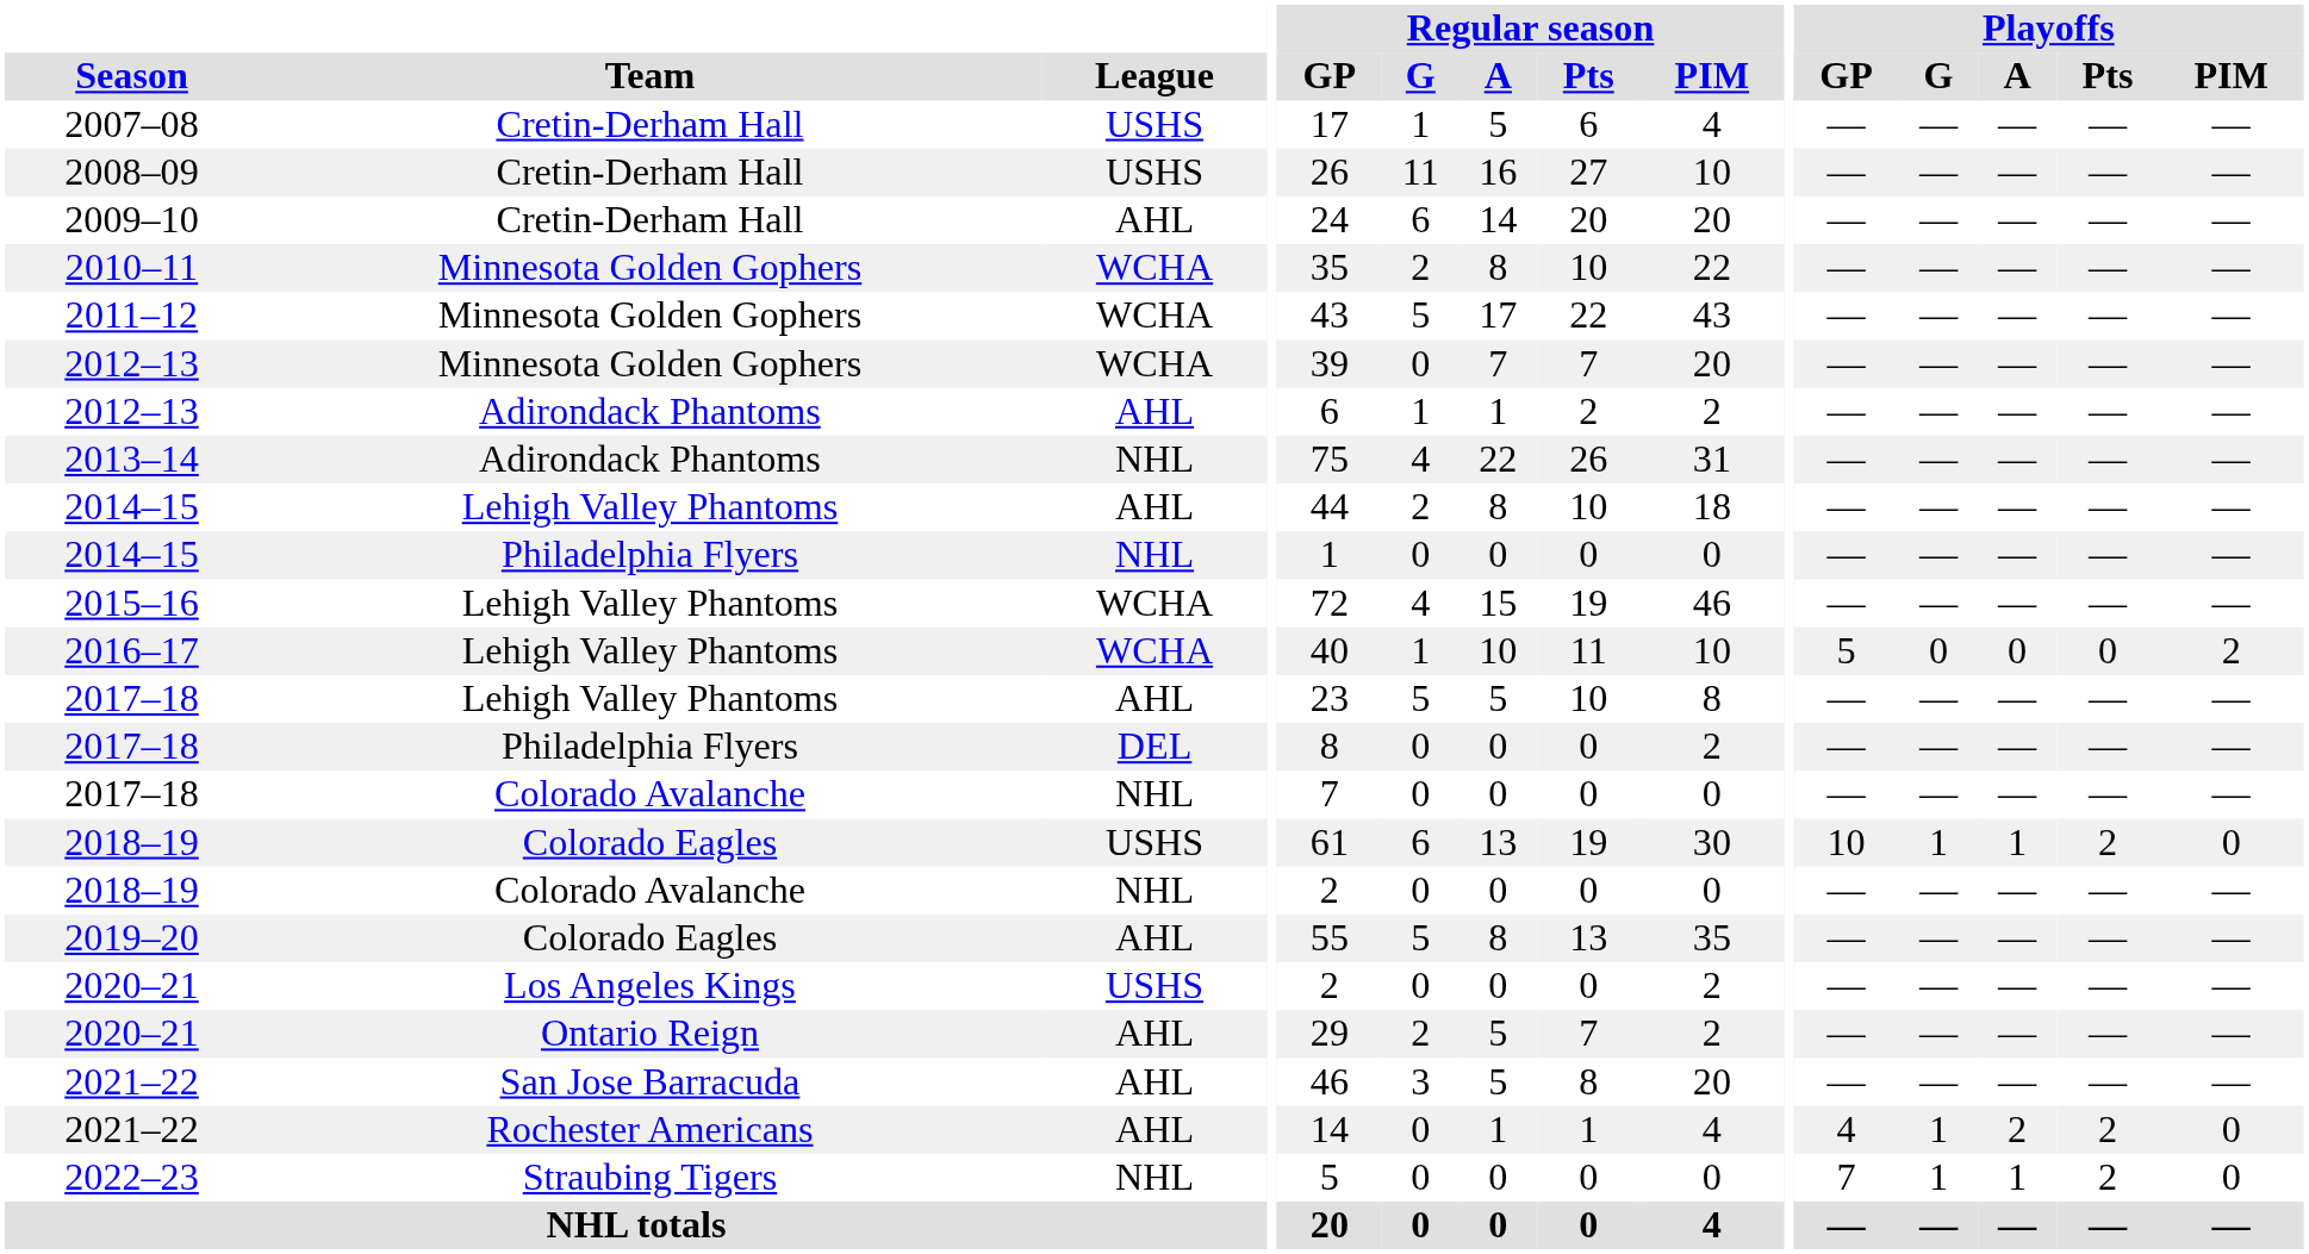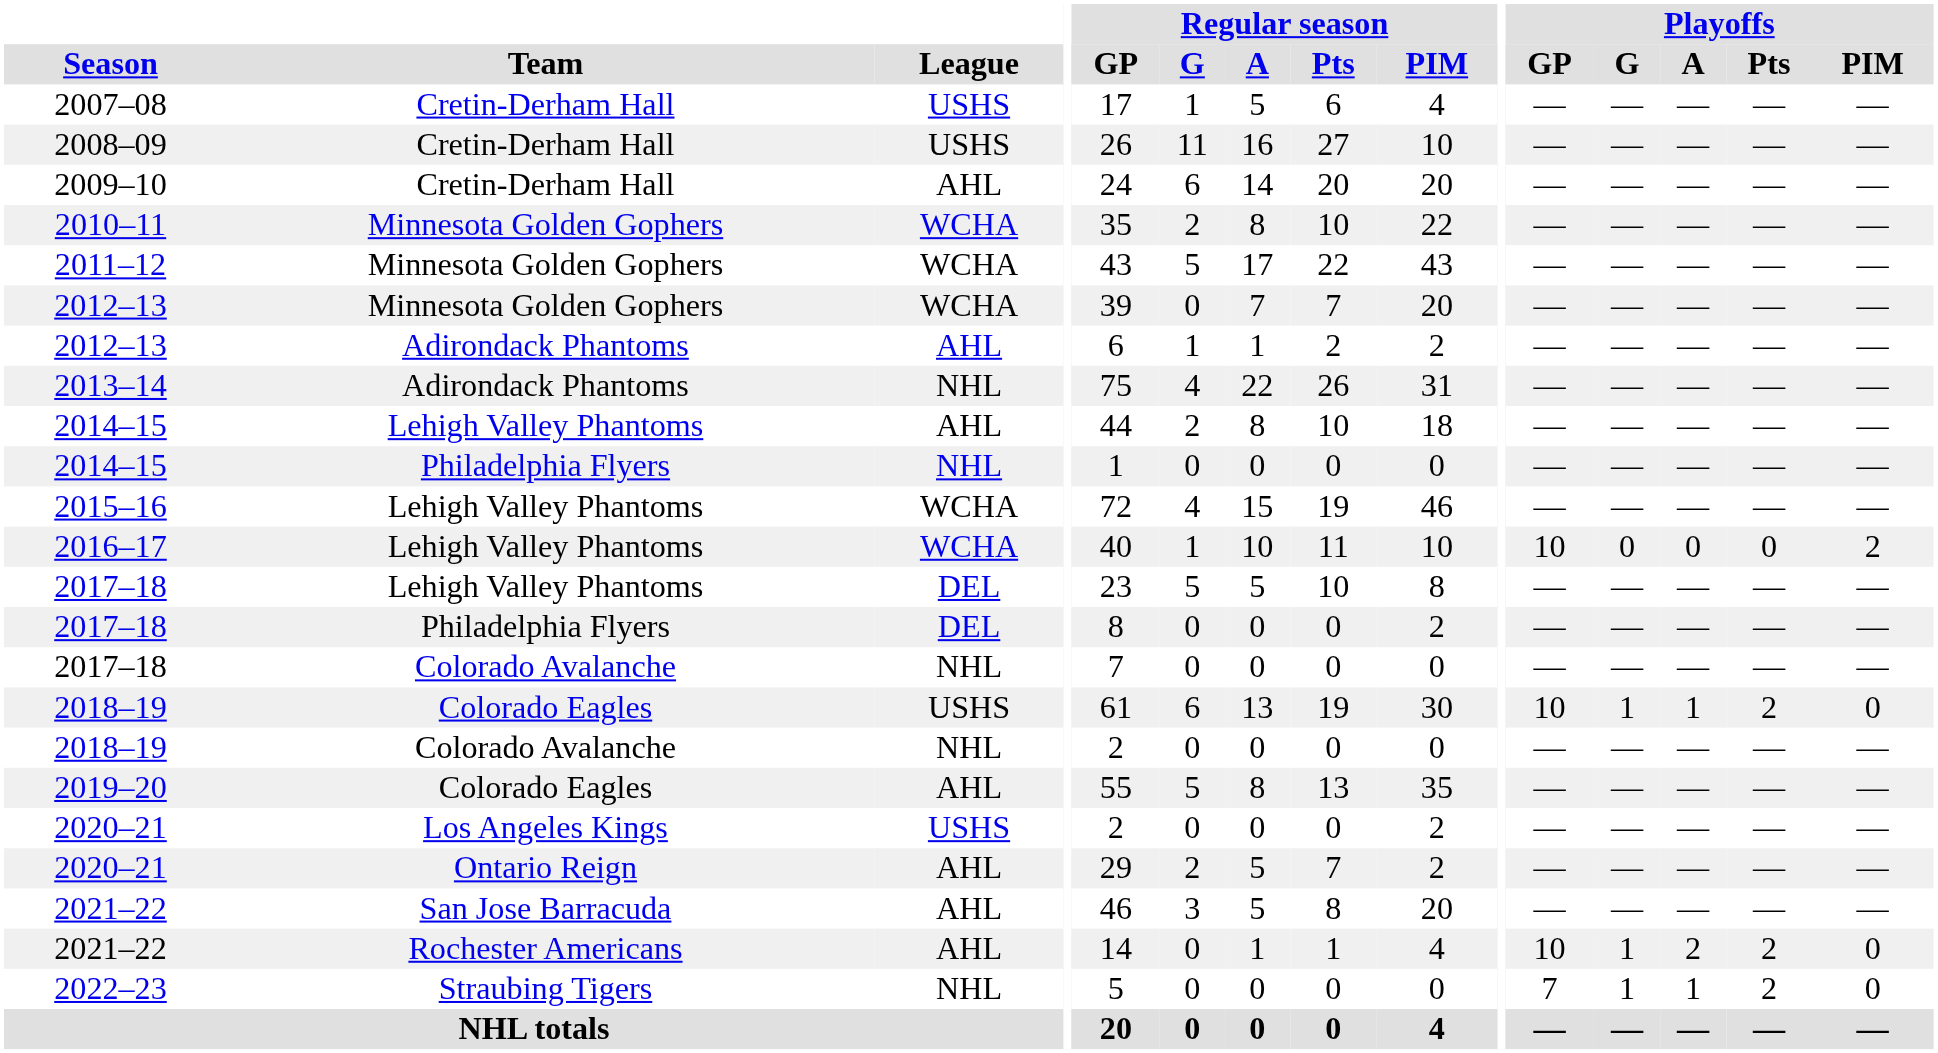2016–17 | Playoffs / GP: 5 -> 10
2017–18 / Lehigh Valley Phantoms | League: AHL -> DEL
2021–22 / Rochester Americans | Playoffs / GP: 4 -> 10
